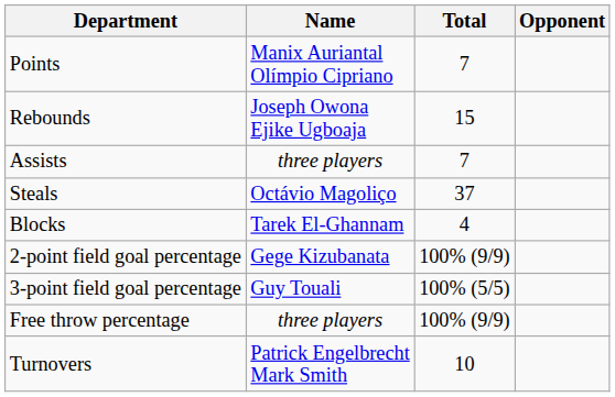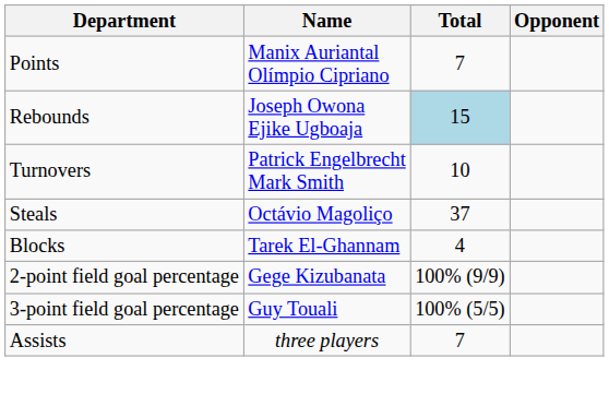Rebounds | Total: no background -> lightblue background
rows swapped: Assists <-> Turnovers
- row: Free throw percentage | three players | 100% (9/9)
